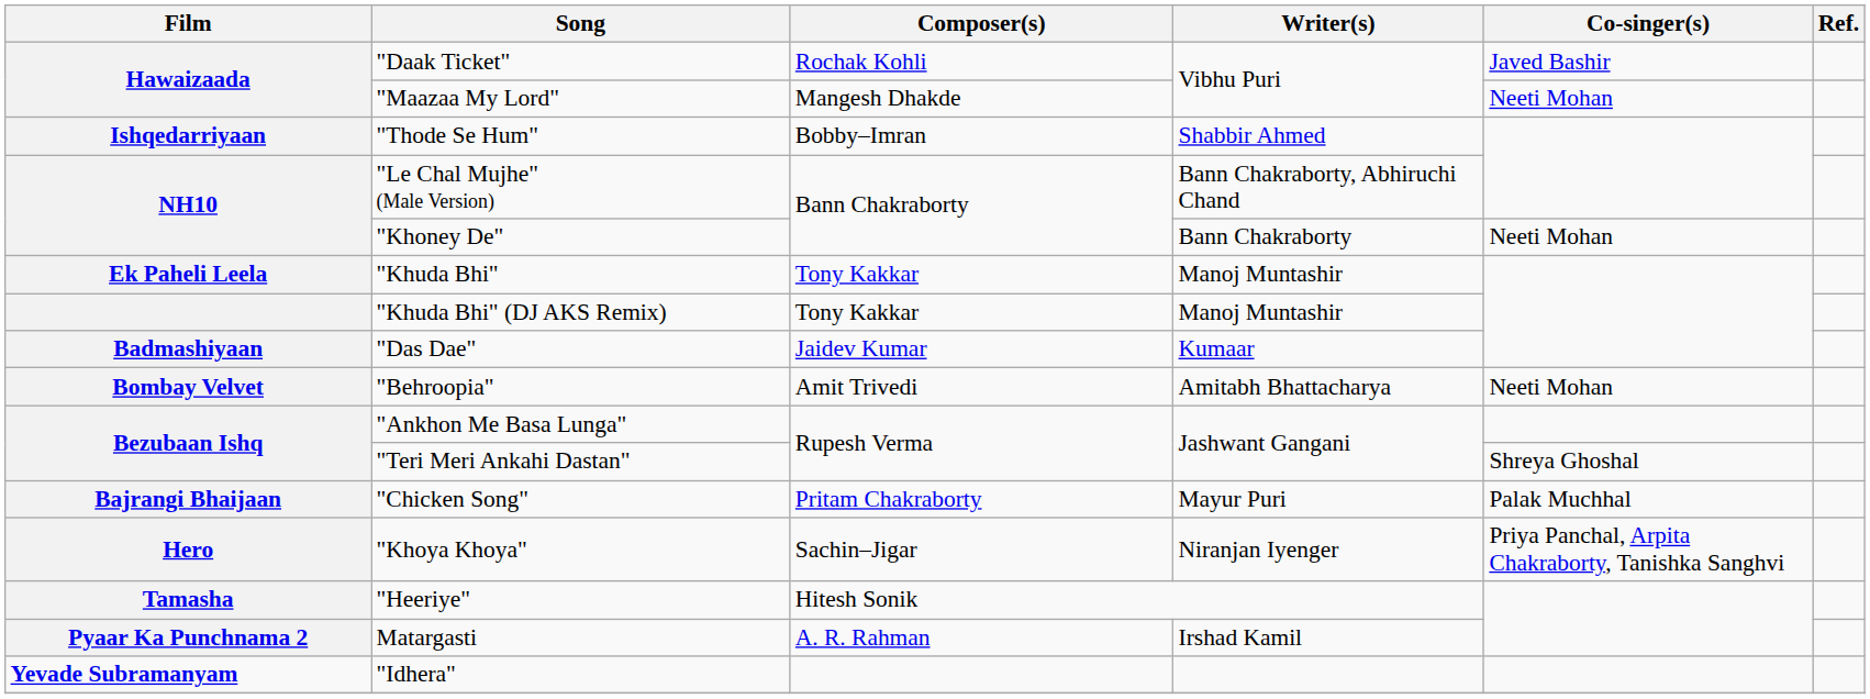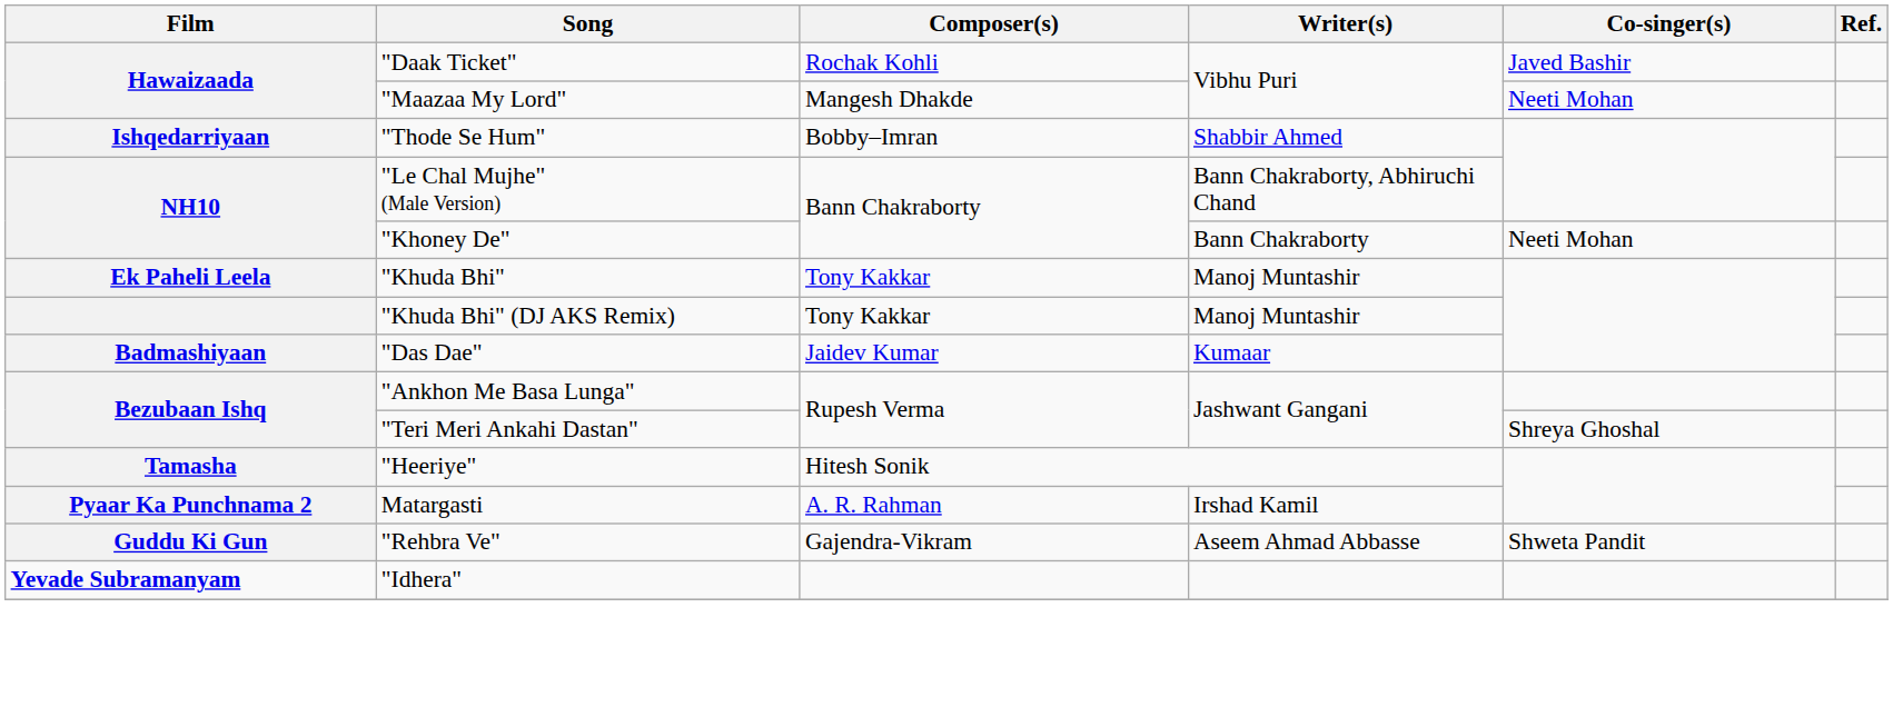- row: Bombay Velvet | "Behroopia" | Amit Trivedi | Amitabh Bhattacharya | Neeti Mohan
- row: Bajrangi Bhaijaan | "Chicken Song" | Pritam Chakraborty | Mayur Puri | Palak Muchhal
- row: Hero | "Khoya Khoya" | Sachin–Jigar | Niranjan Iyenger | Priya Panchal, Arpita Chakraborty, Tanishka Sanghvi
+ row: Guddu Ki Gun | "Rehbra Ve" | Gajendra-Vikram | Aseem Ahmad Abbasse | Shweta Pandit
